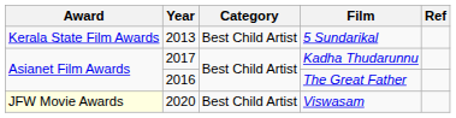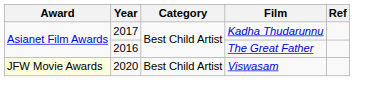- row: Kerala State Film Awards | 2013 | Best Child Artist | 5 Sundarikal
